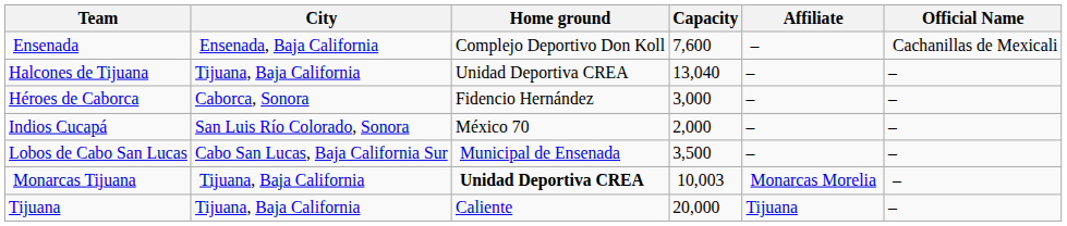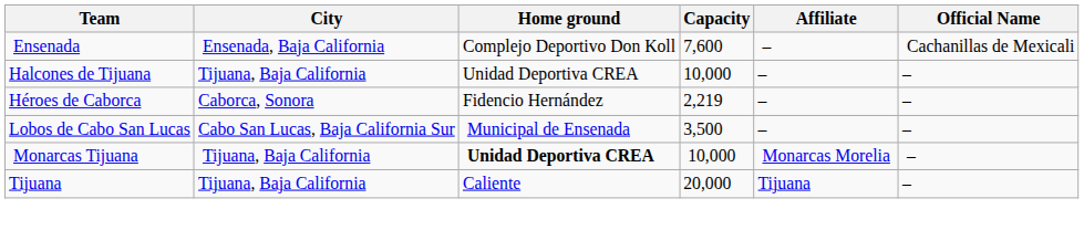Halcones de Tijuana | Capacity: 13,040 -> 10,000
Héroes de Caborca | Capacity: 3,000 -> 2,219
- row: Indios Cucapá | San Luis Río Colorado, Sonora | México 70 | 2,000 | – | –
Monarcas Tijuana | Capacity: 10,003 -> 10,000
